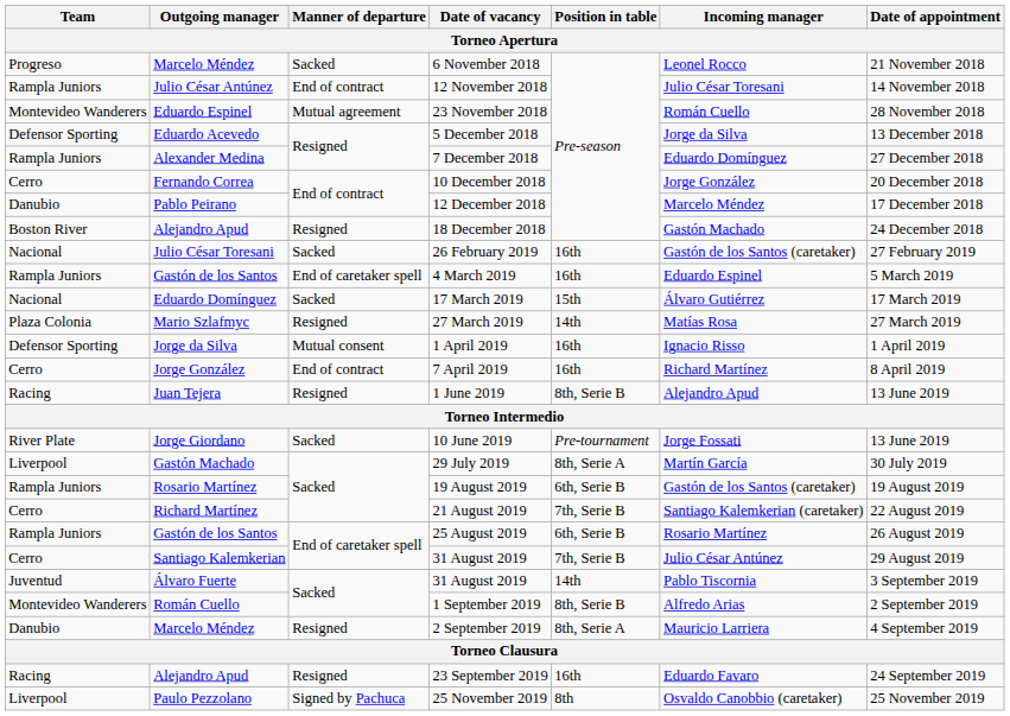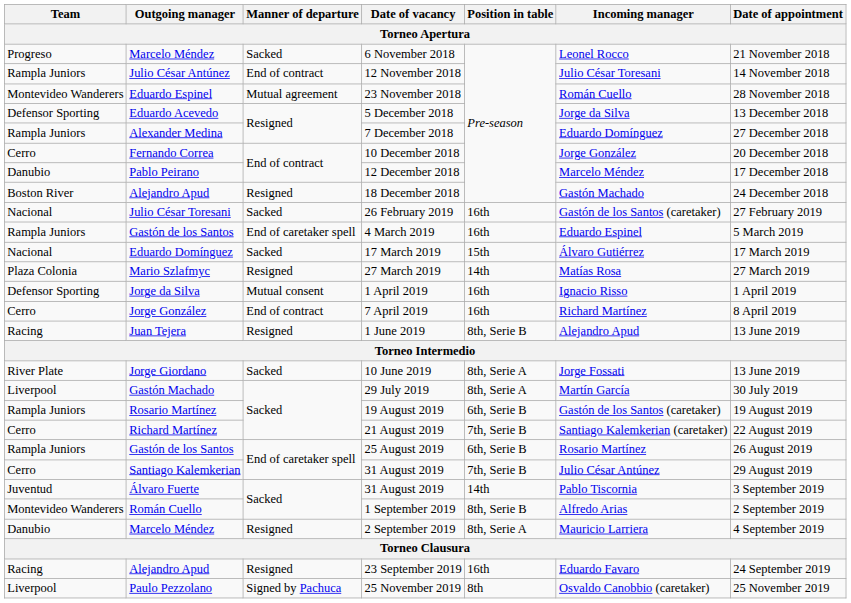10 June 2019 | Position in table: Pre-tournament -> 8th, Serie A
